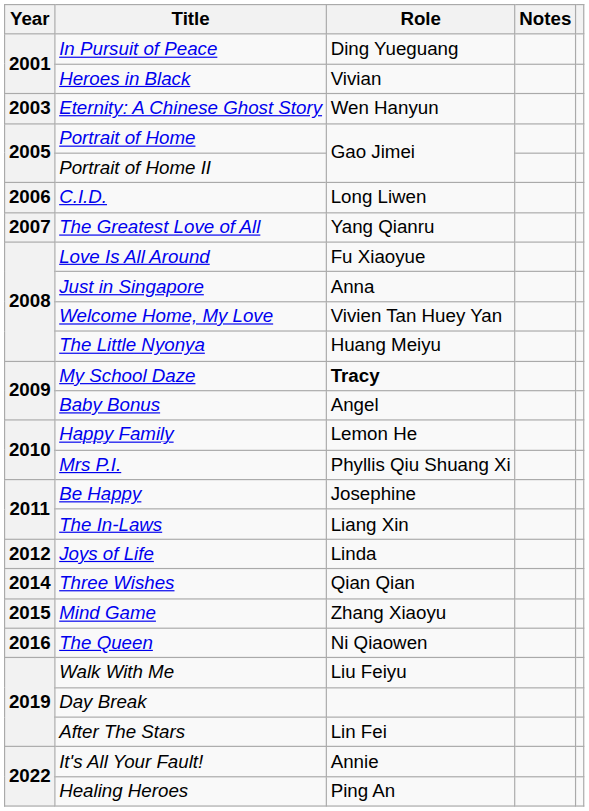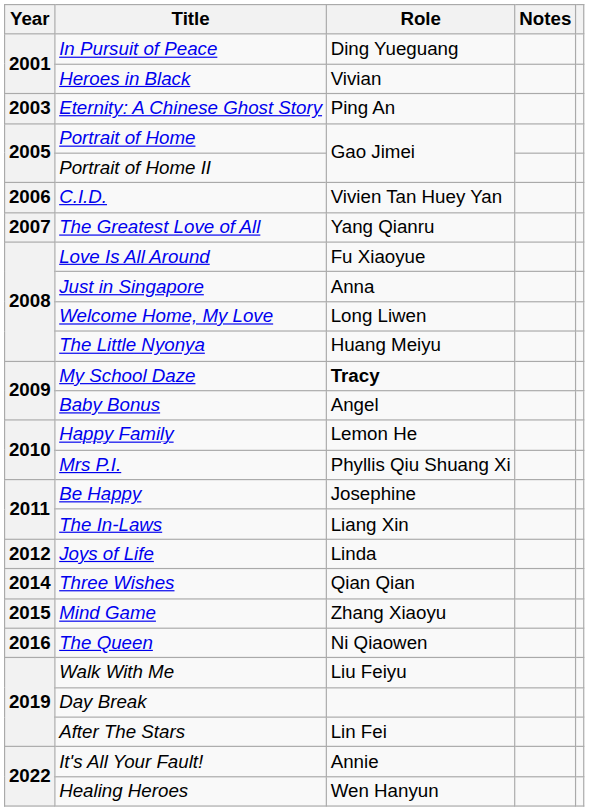Eternity: A Chinese Ghost Story | Role: Wen Hanyun -> Ping An
C.I.D. | Role: Long Liwen -> Vivien Tan Huey Yan
Welcome Home, My Love | Role: Vivien Tan Huey Yan -> Long Liwen
Healing Heroes | Role: Ping An -> Wen Hanyun
